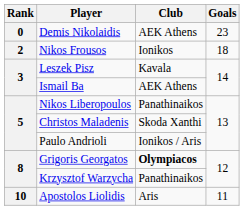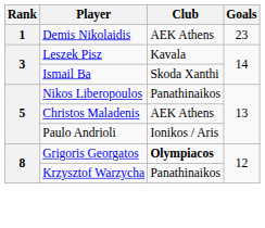Demis Nikolaidis | Rank: 0 -> 1
- row: 2 | Nikos Frousos | Ionikos | 18
Ismail Ba | Club: AEK Athens -> Skoda Xanthi
Christos Maladenis | Club: Skoda Xanthi -> AEK Athens
- row: 10 | Apostolos Liolidis | Aris | 11
